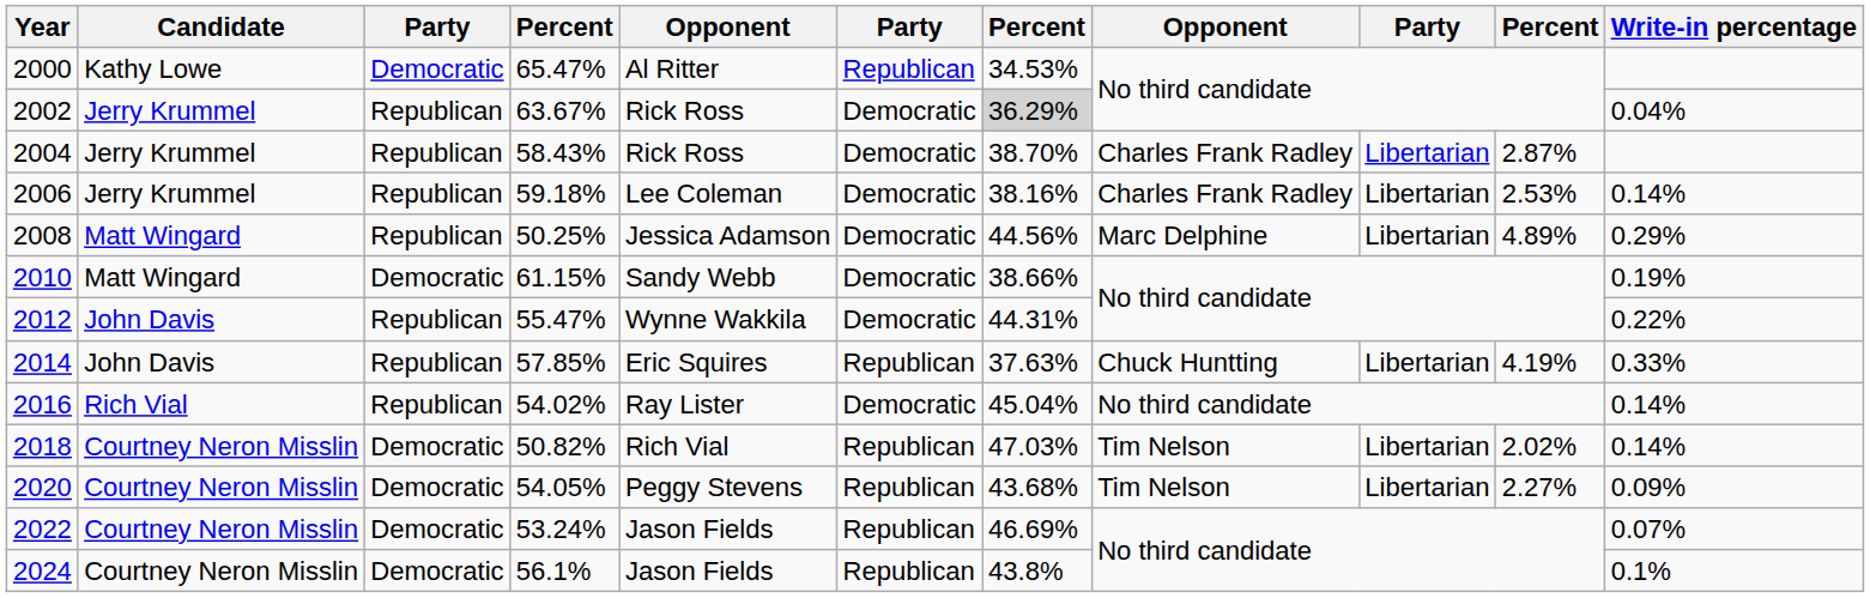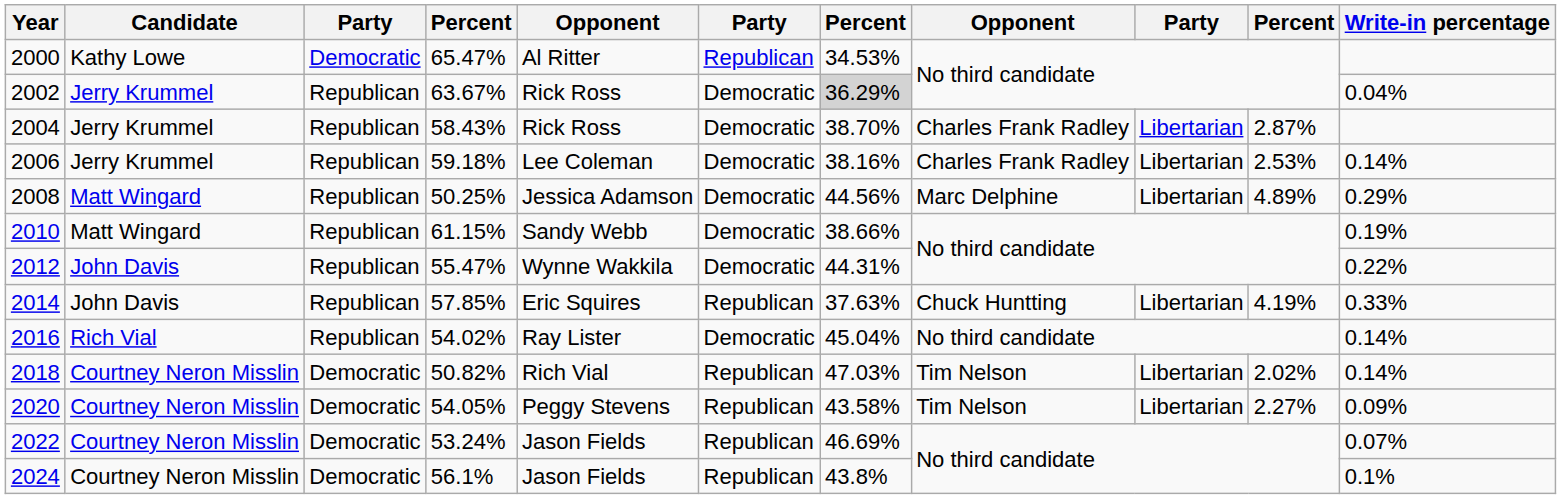2010 | column 3: Democratic -> Republican
2020 | column 7: 43.68% -> 43.58%
